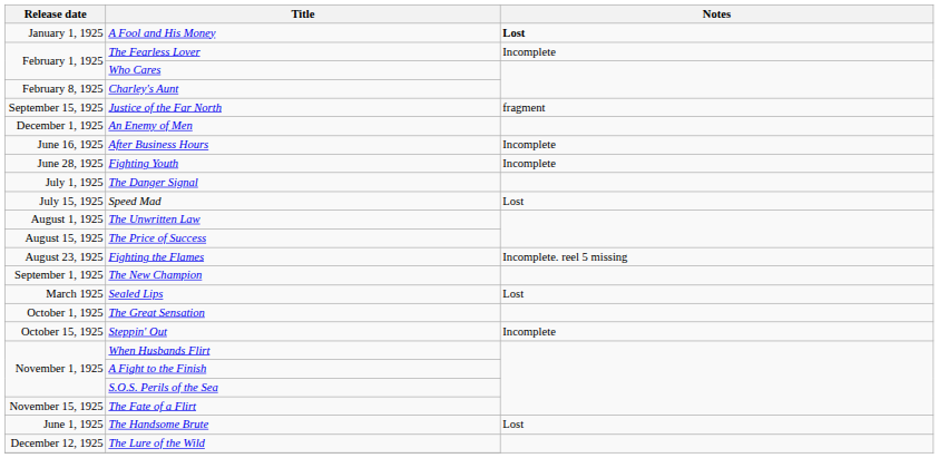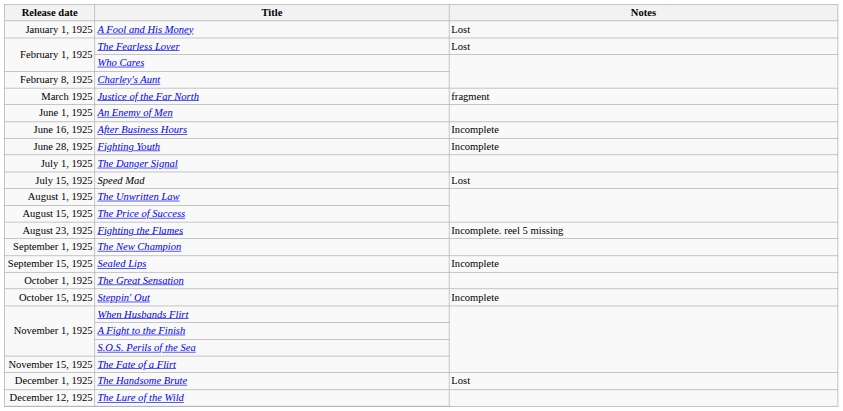A Fool and His Money | Notes: bold -> normal
The Fearless Lover | Notes: Incomplete -> Lost
Justice of the Far North | Release date: September 15, 1925 -> March 1925
An Enemy of Men | Release date: December 1, 1925 -> June 1, 1925
Sealed Lips | Release date: March 1925 -> September 15, 1925
Sealed Lips | Notes: Lost -> Incomplete
The Handsome Brute | Release date: June 1, 1925 -> December 1, 1925
